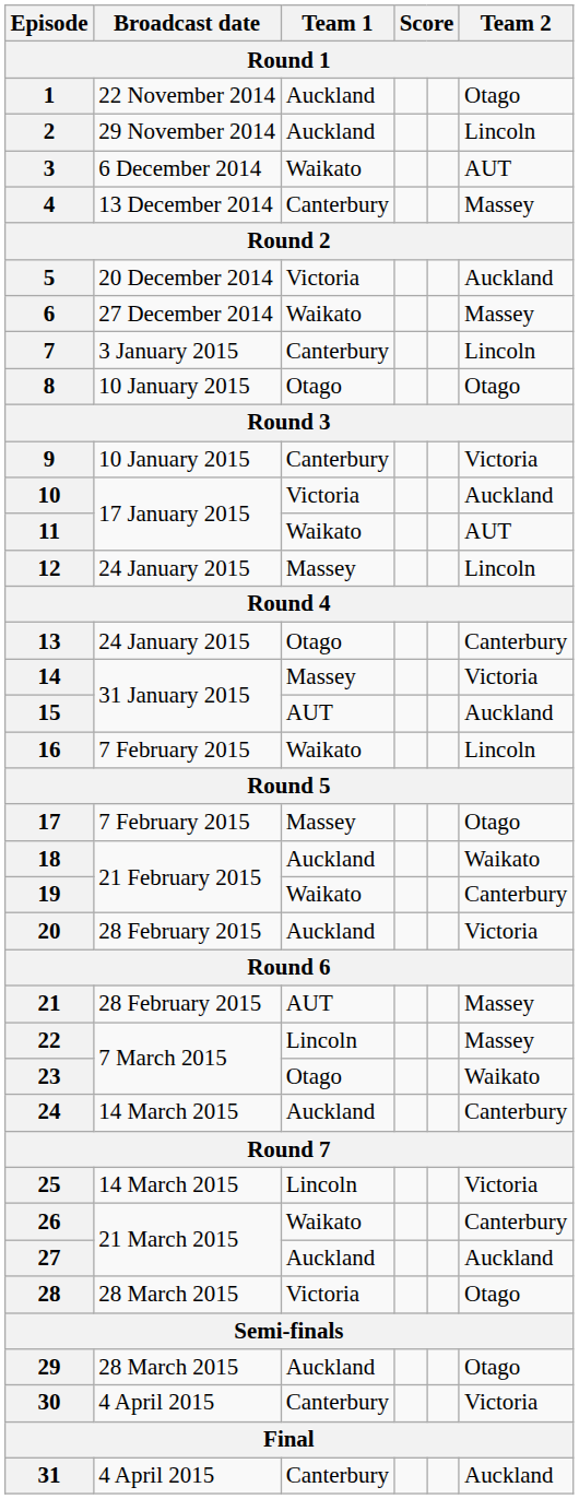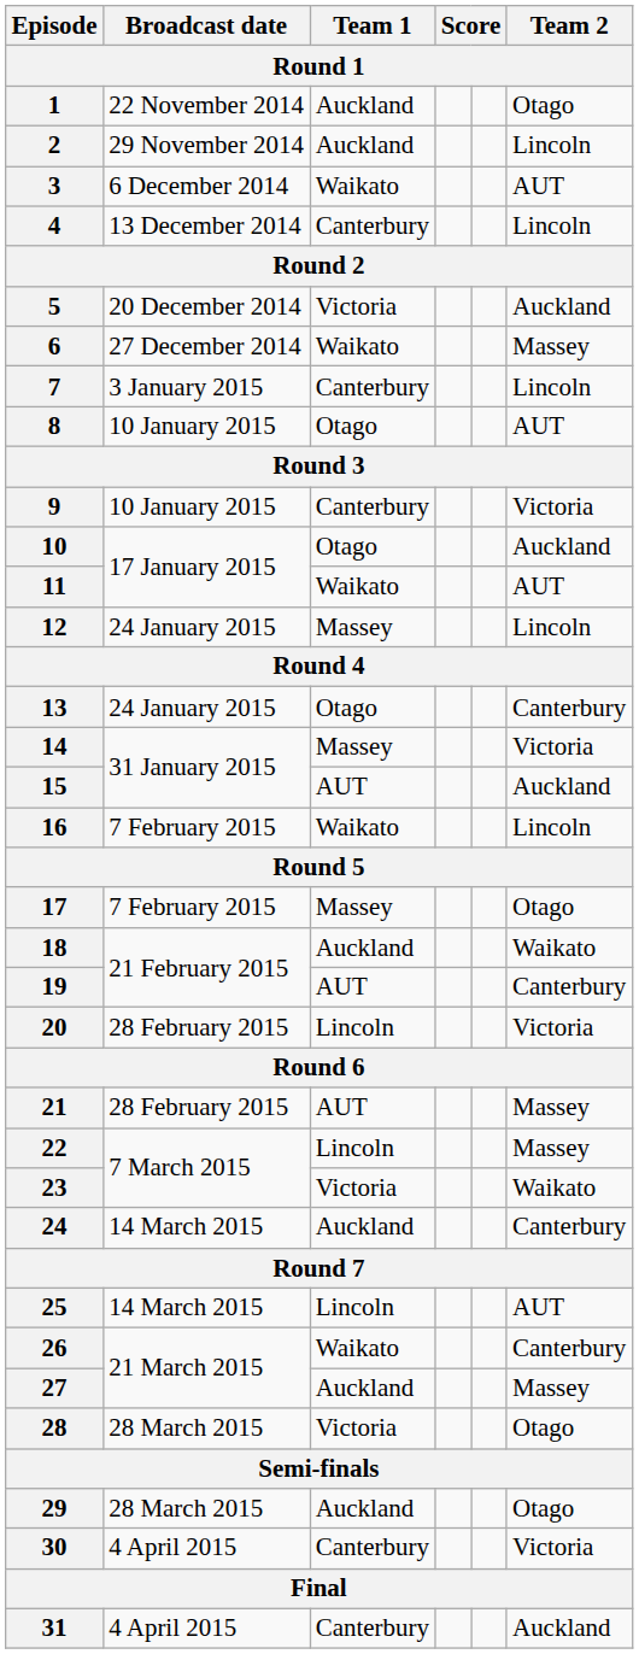4 | Team 2: Massey -> Lincoln
8 | Team 2: Otago -> AUT
10 | Team 1: Victoria -> Otago
19 | Team 1: Waikato -> AUT
20 | Team 1: Auckland -> Lincoln
23 | Team 1: Otago -> Victoria
25 | Team 2: Victoria -> AUT
27 | Team 2: Auckland -> Massey
